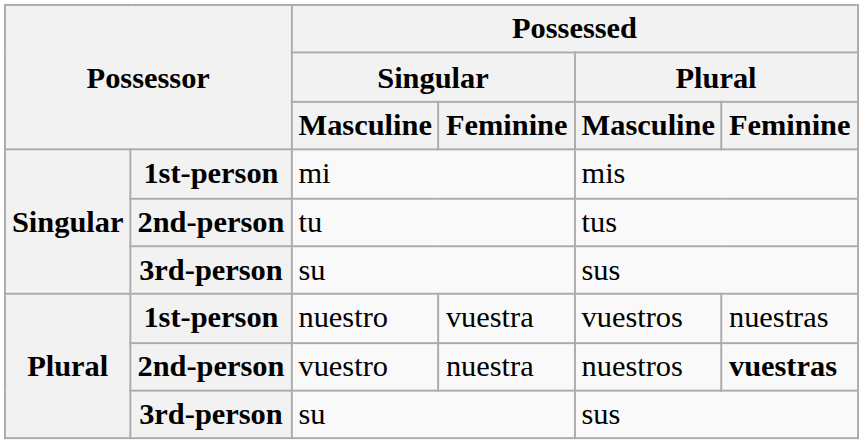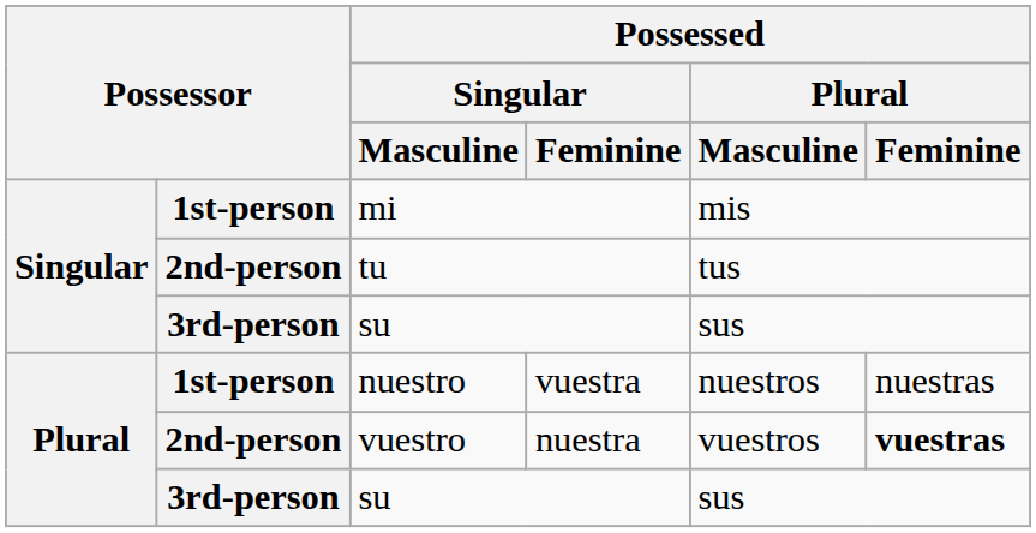nuestro | Possessed / Plural / Masculine: vuestros -> nuestros
vuestro | Possessed / Plural / Masculine: nuestros -> vuestros
